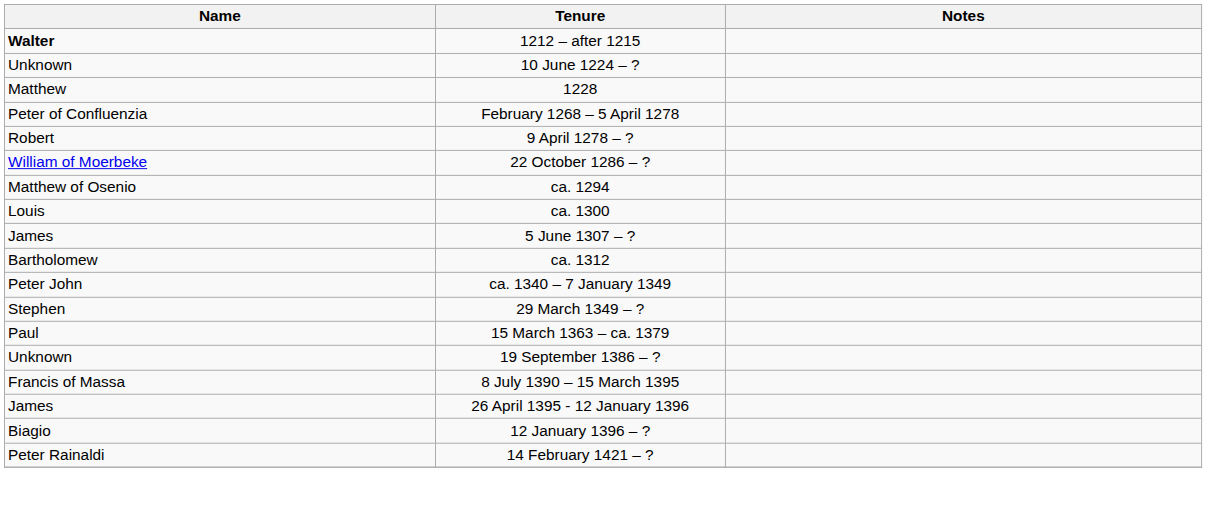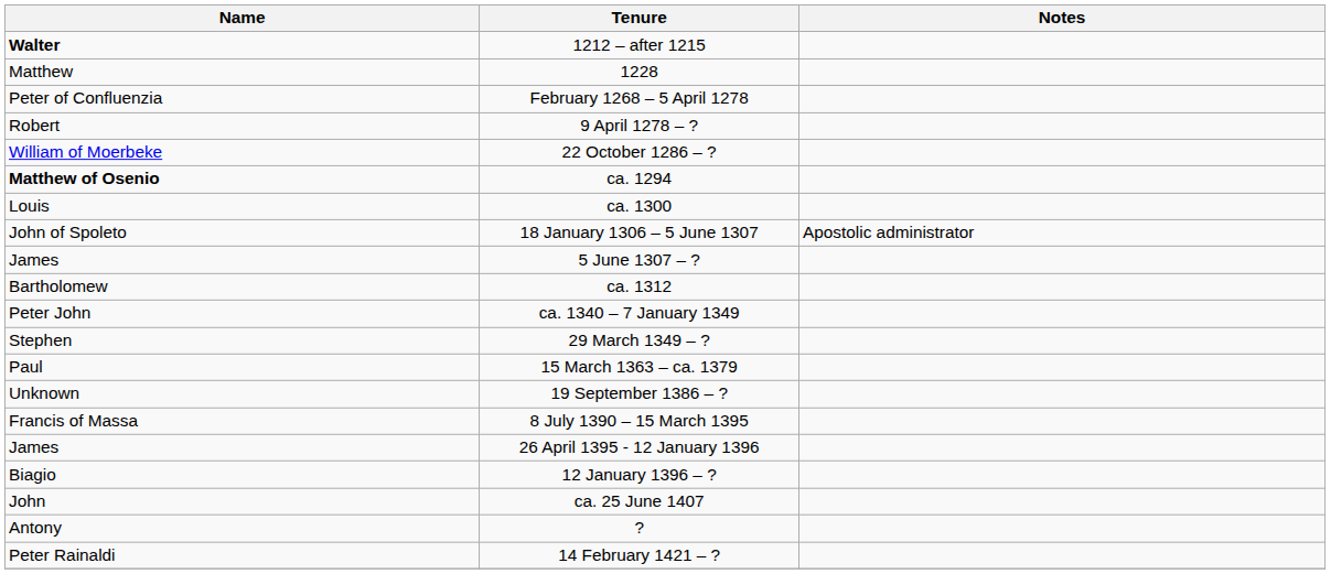- row: Unknown | 10 June 1224 – ?
ca. 1294 | Name: normal -> bold
+ row: John of Spoleto | 18 January 1306 – 5 June 1307 | Apostolic administrator
+ row: John | ca. 25 June 1407
+ row: Antony | ?
